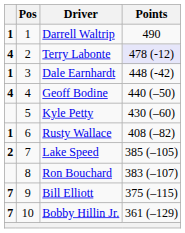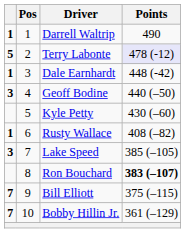Terry Labonte | column 1: 4 -> 5
Geoff Bodine | column 1: 4 -> 3
Lake Speed | column 1: 2 -> 3
Ron Bouchard | Points: normal -> bold
